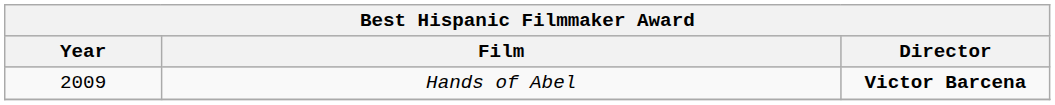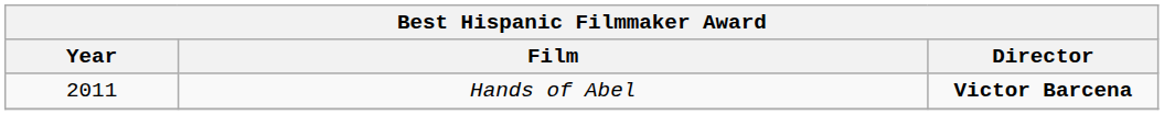Hands of Abel | Year: 2009 -> 2011
